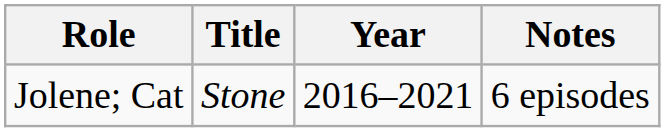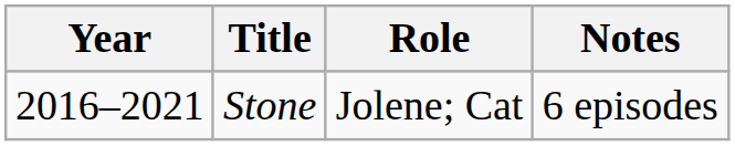columns swapped: Year <-> Role
